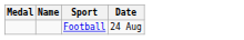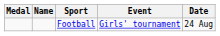+ column: Event | Girls' tournament
